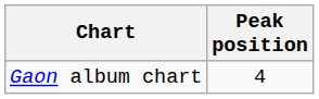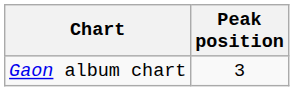Gaon album chart | Peak position: 4 -> 3
